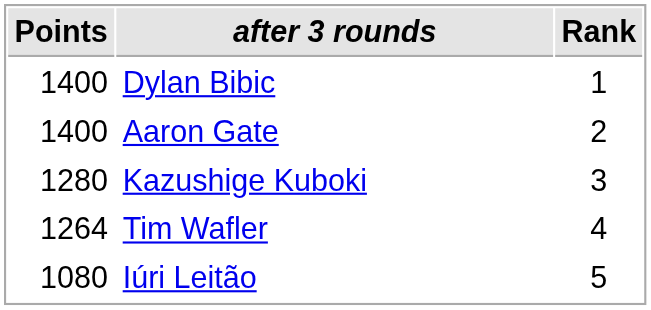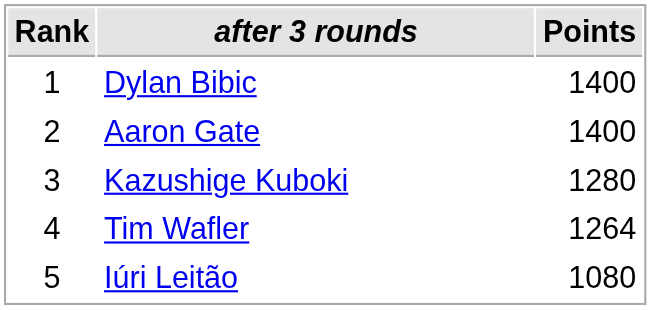columns swapped: Rank <-> Points
